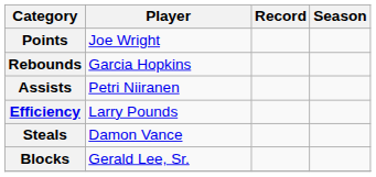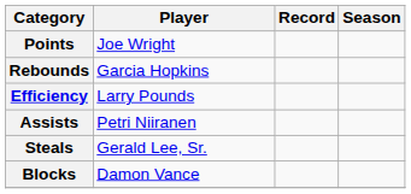rows swapped: Assists <-> Efficiency
Steals | Player: Damon Vance -> Gerald Lee, Sr.
Blocks | Player: Gerald Lee, Sr. -> Damon Vance
